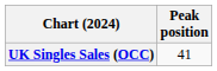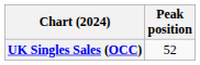UK Singles Sales (OCC) | Peak position: 41 -> 52
